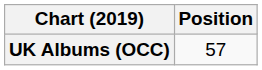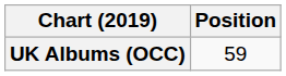UK Albums (OCC) | Position: 57 -> 59
